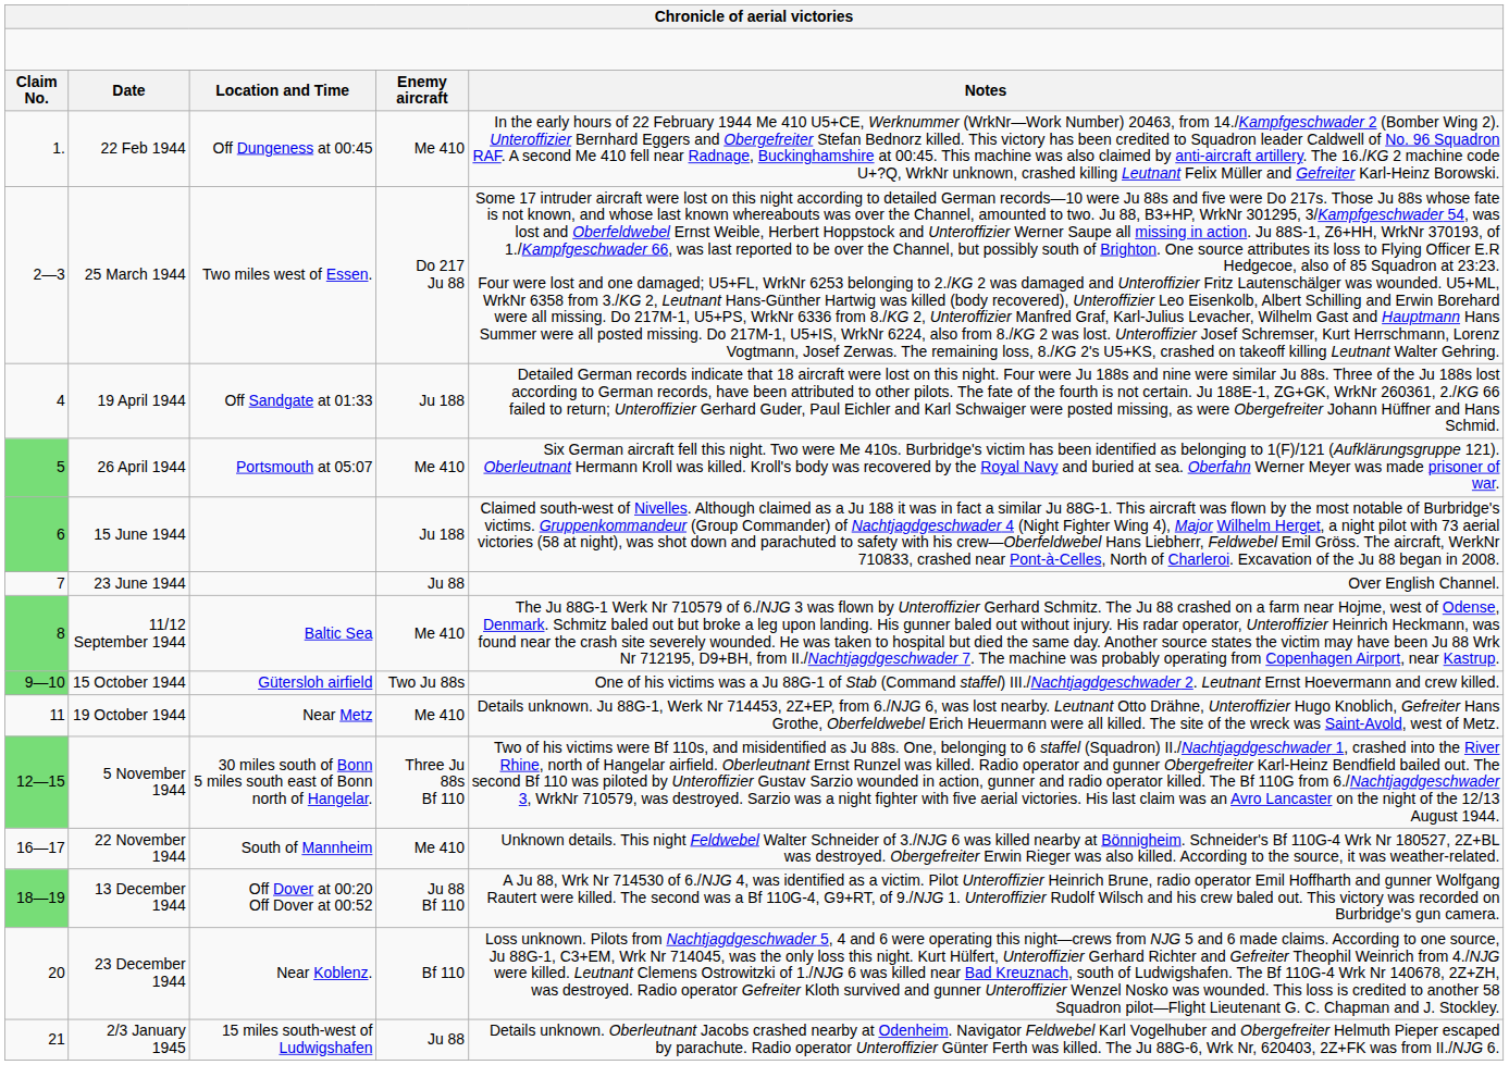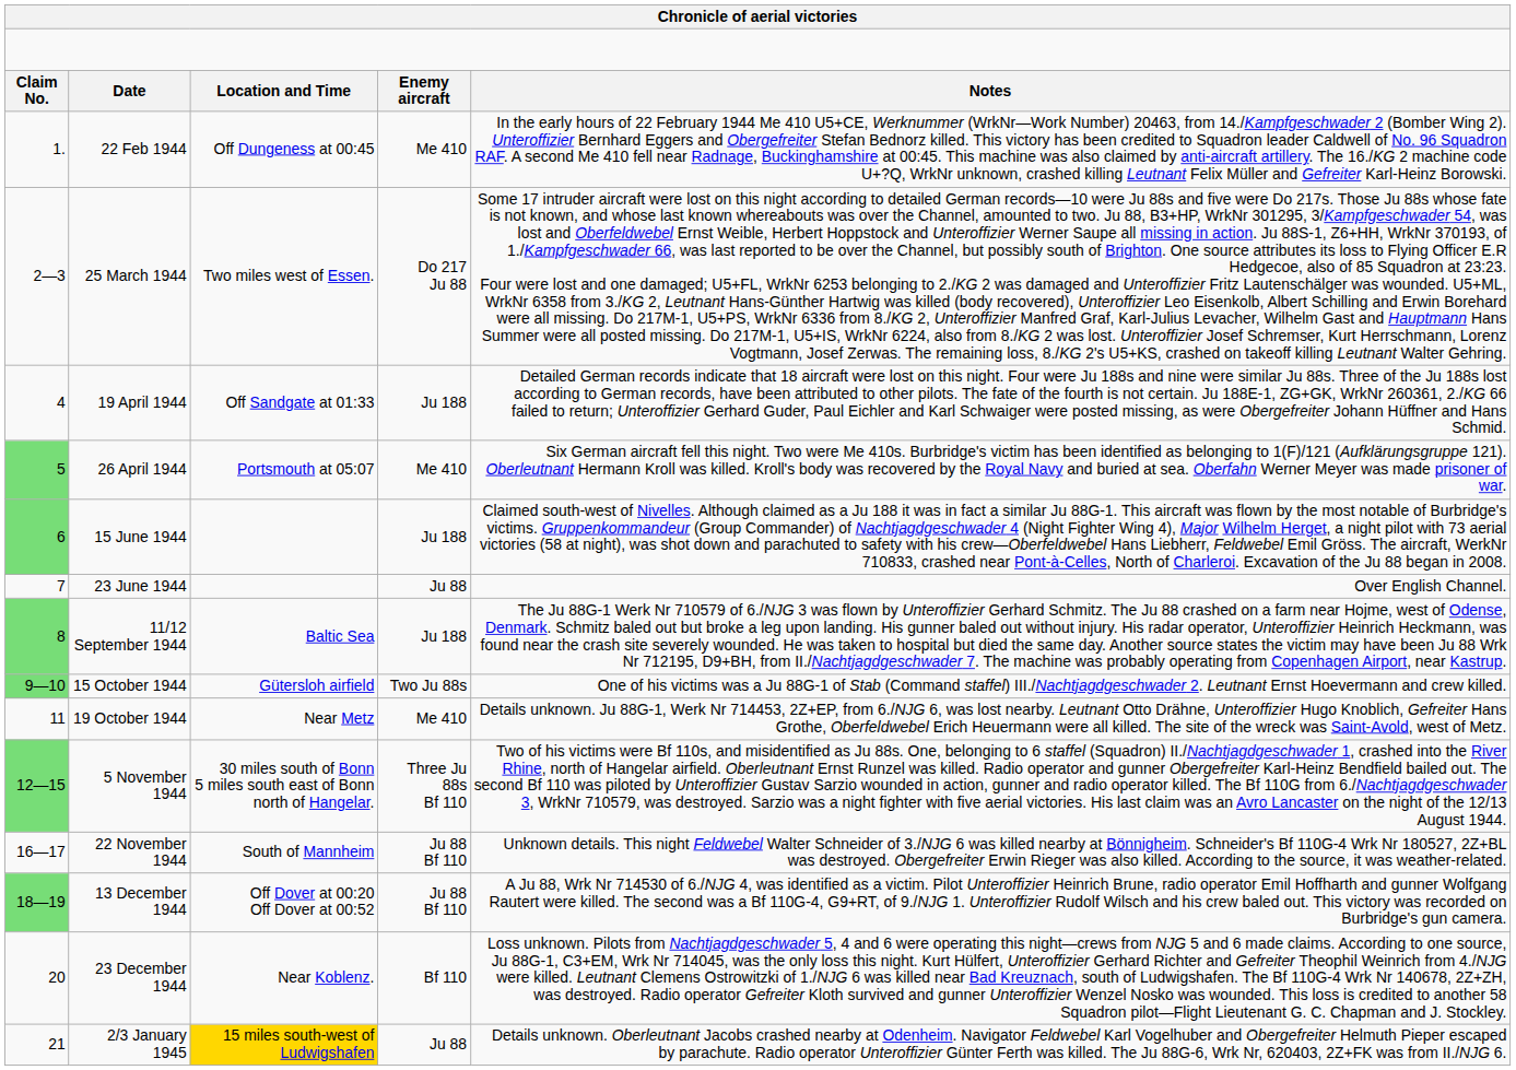11/12 September 1944 | column 4: Me 410 -> Ju 188
22 November 1944 | column 4: Me 410 -> Ju 88 Bf 110
2/3 January 1945 | column 3: no background -> gold background
